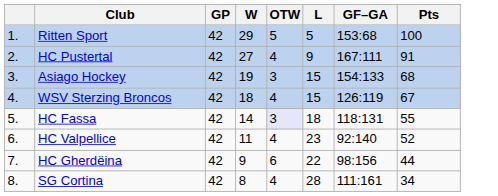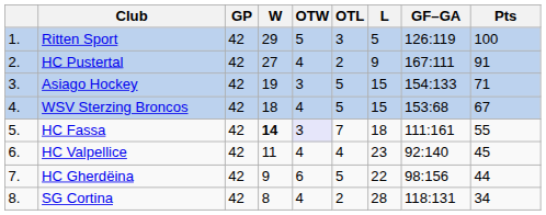+ column: OTL | 3 | 2 | 5 | 5 | 7 | 4 | 5 | 2
Ritten Sport | GF–GA: 153:68 -> 126:119
Asiago Hockey | Pts: 68 -> 71
WSV Sterzing Broncos | GF–GA: 126:119 -> 153:68
HC Fassa | W: normal -> bold
HC Fassa | GF–GA: 118:131 -> 111:161
HC Valpellice | Pts: 52 -> 45
SG Cortina | GF–GA: 111:161 -> 118:131
